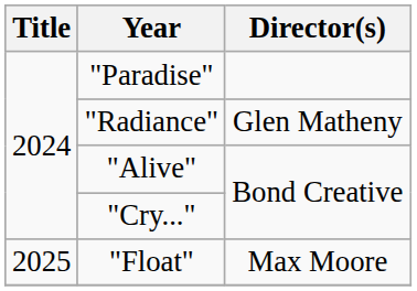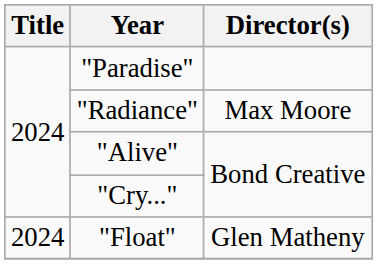"Radiance" | Director(s): Glen Matheny -> Max Moore
"Float" | Title: 2025 -> 2024
"Float" | Director(s): Max Moore -> Glen Matheny
